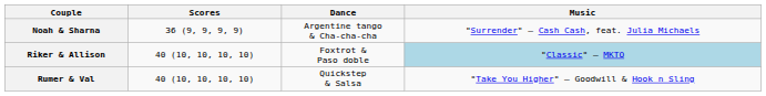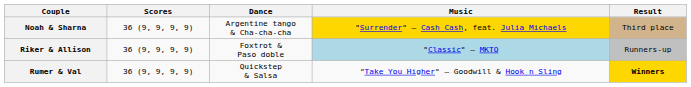+ column: Result | Third place | Runners-up | Winners
Noah & Sharna | Music: no background -> gold background
Riker & Allison | Scores: 40 (10, 10, 10, 10) -> 36 (9, 9, 9, 9)
Rumer & Val | Scores: 40 (10, 10, 10, 10) -> 36 (9, 9, 9, 9)
